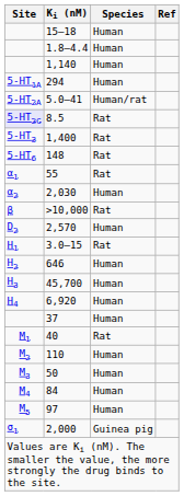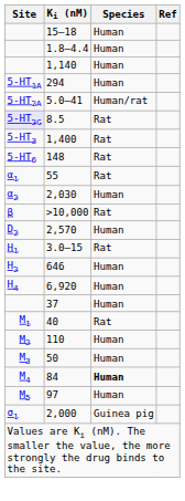- row: H3 | 45,700 | Human
84 | Species: normal -> bold
